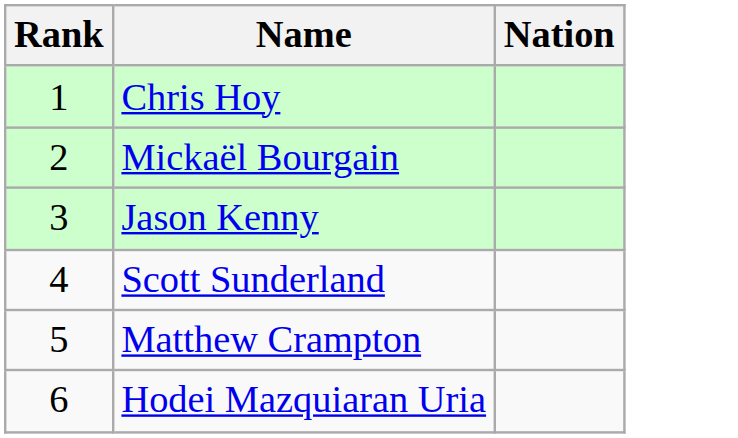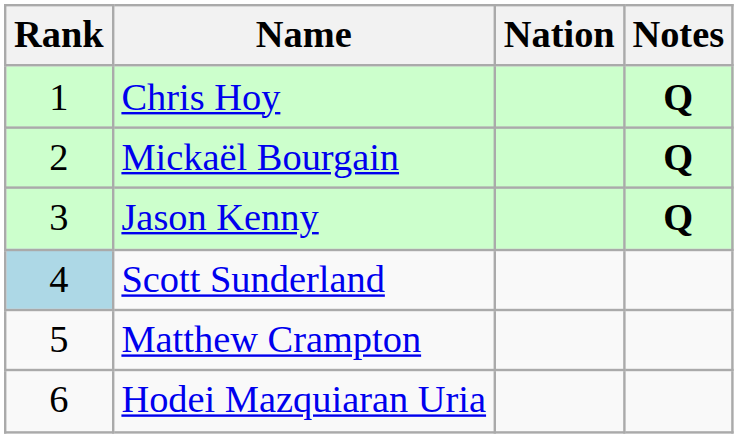+ column: Notes | Q | Q | Q
Scott Sunderland | Rank: no background -> lightblue background
